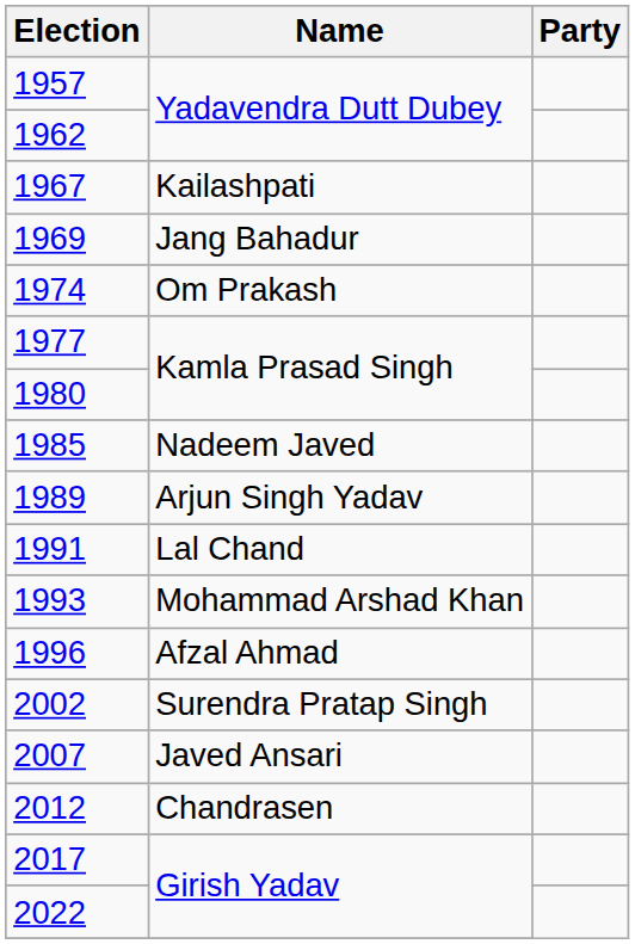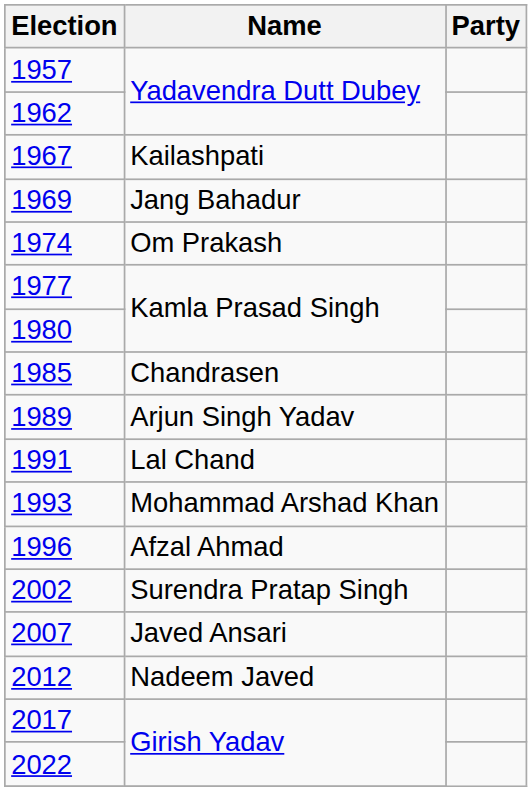1985 | Name: Nadeem Javed -> Chandrasen
2012 | Name: Chandrasen -> Nadeem Javed
